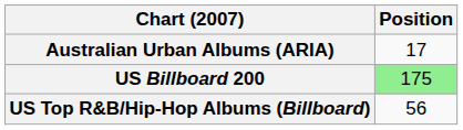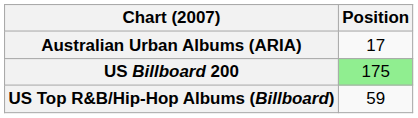US Top R&B/Hip-Hop Albums (Billboard) | Position: 56 -> 59
